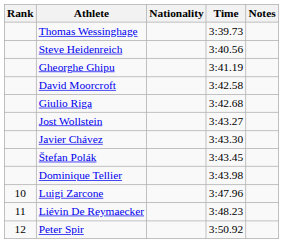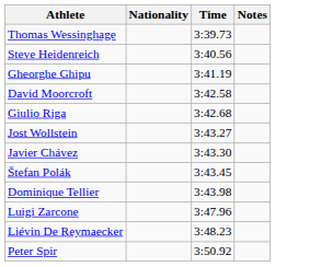- column: Rank | 10 | 11 | 12
